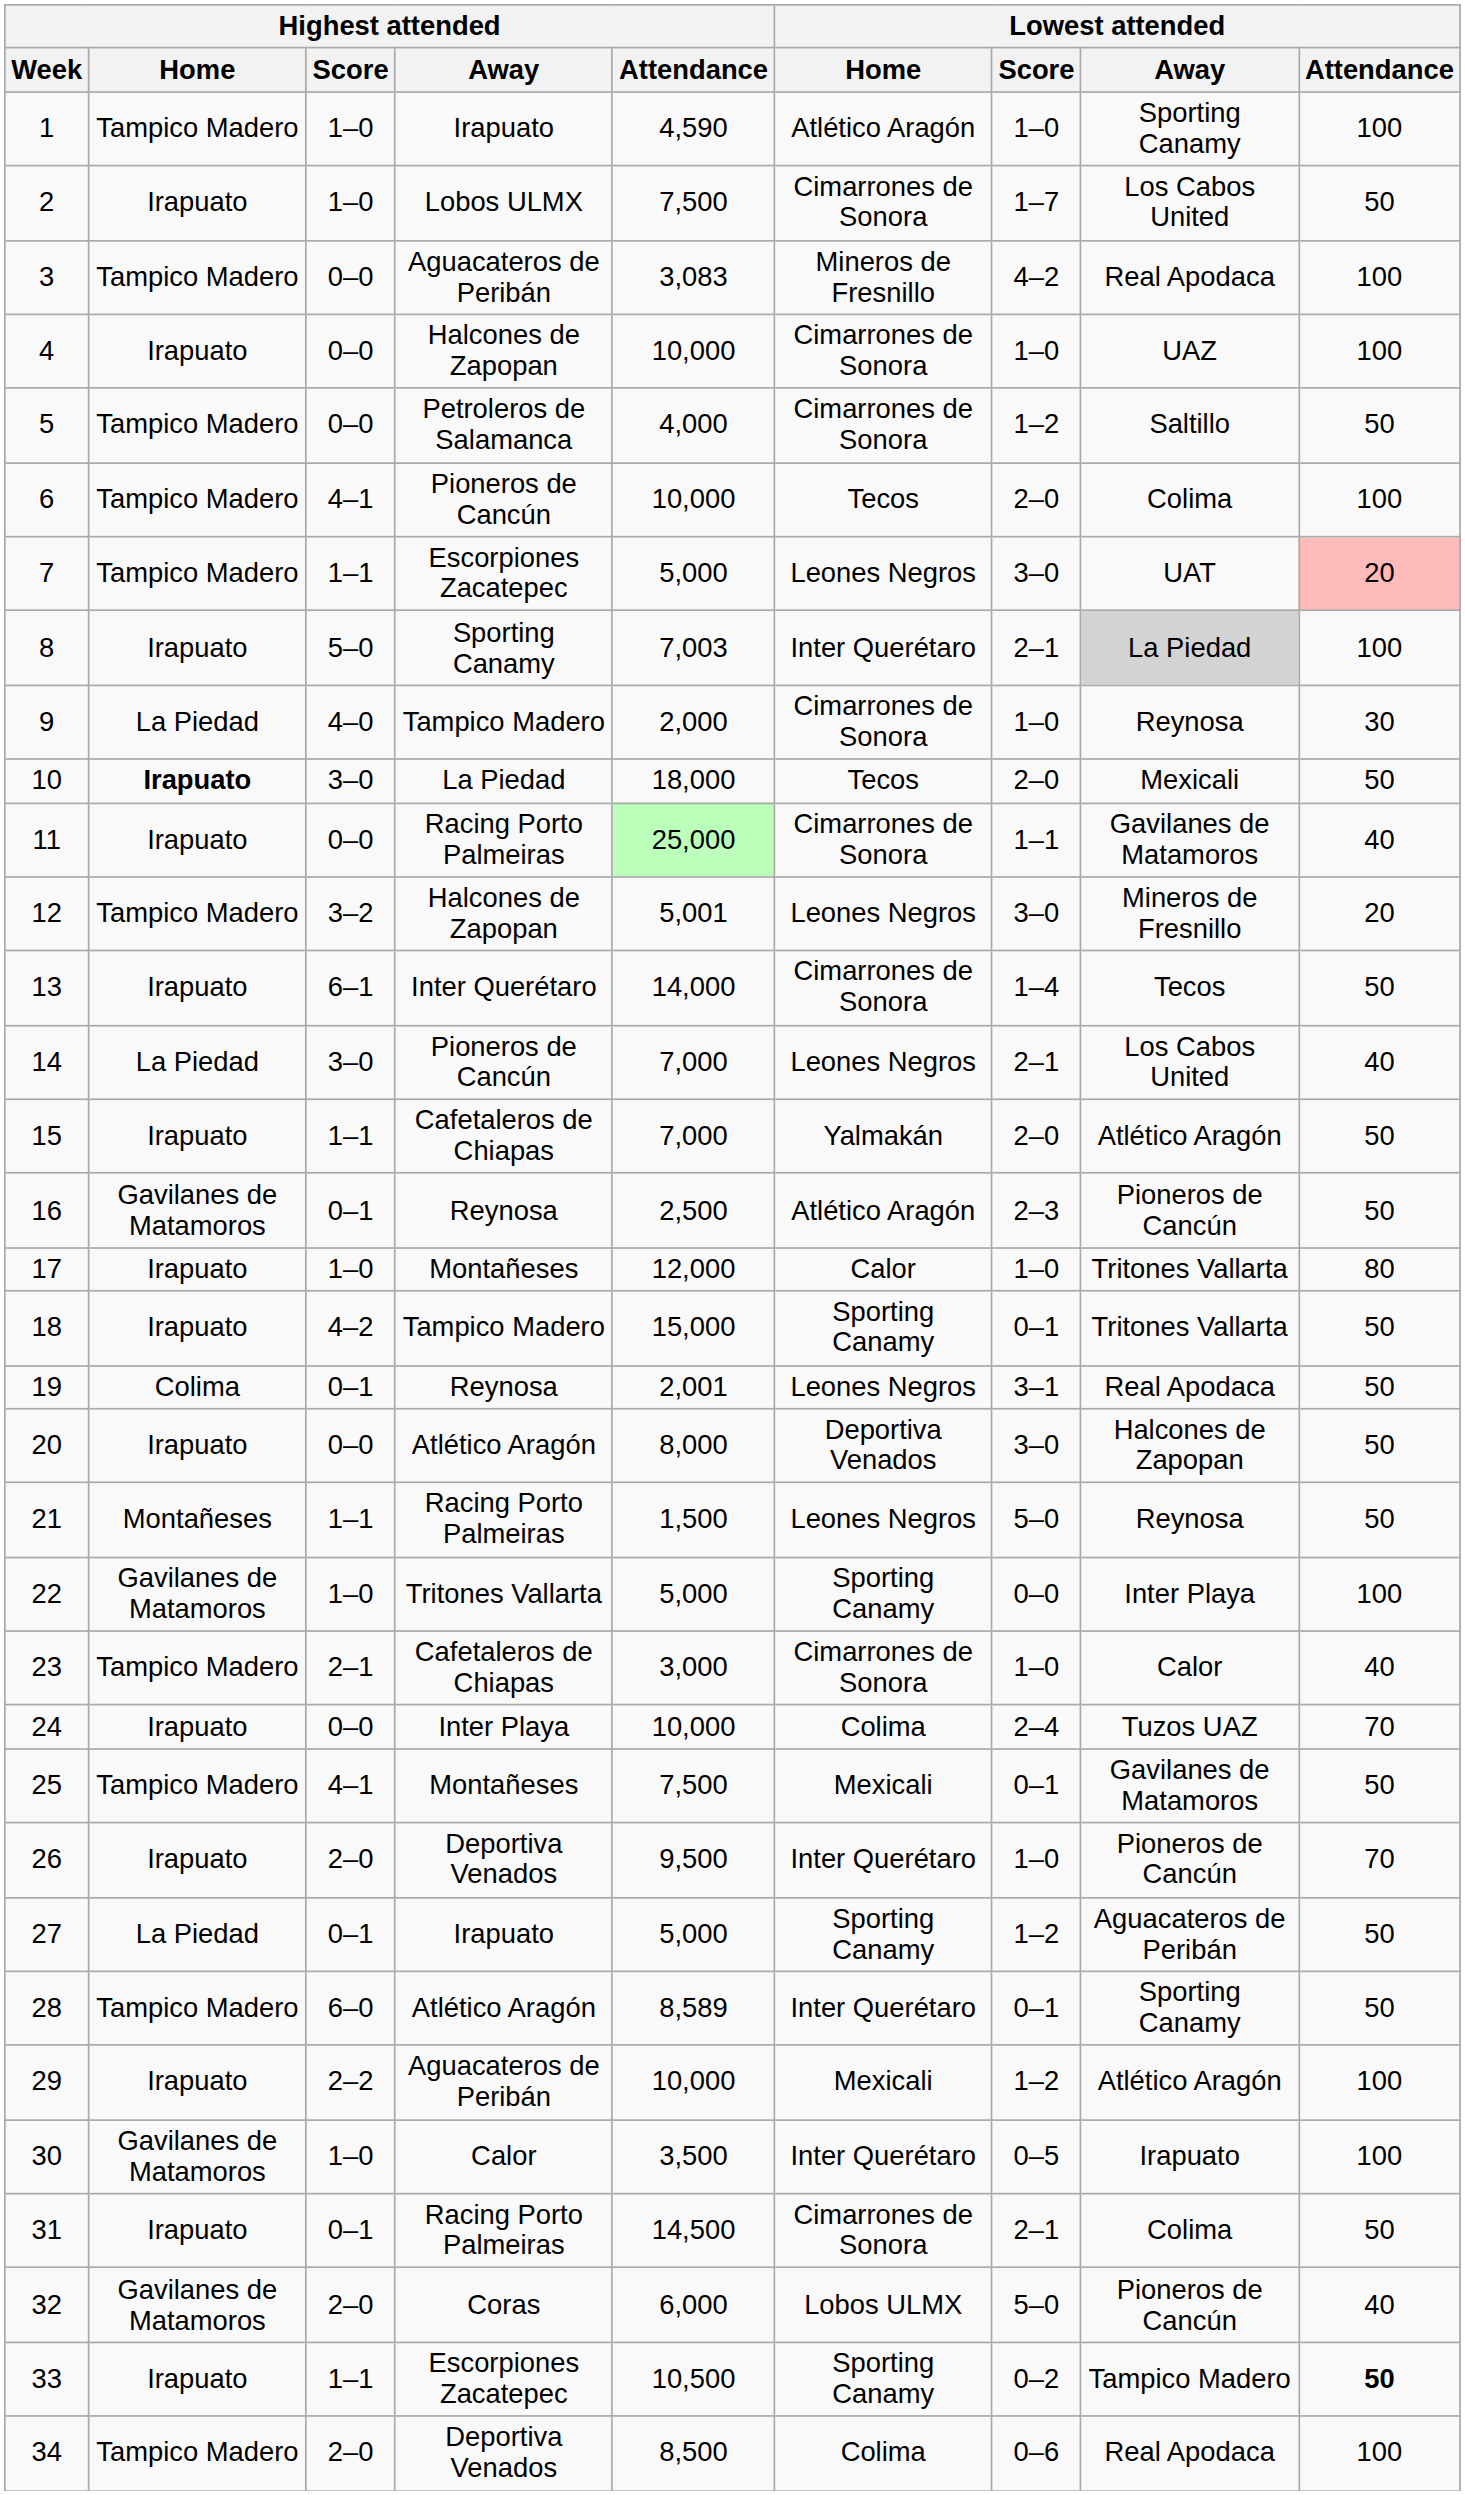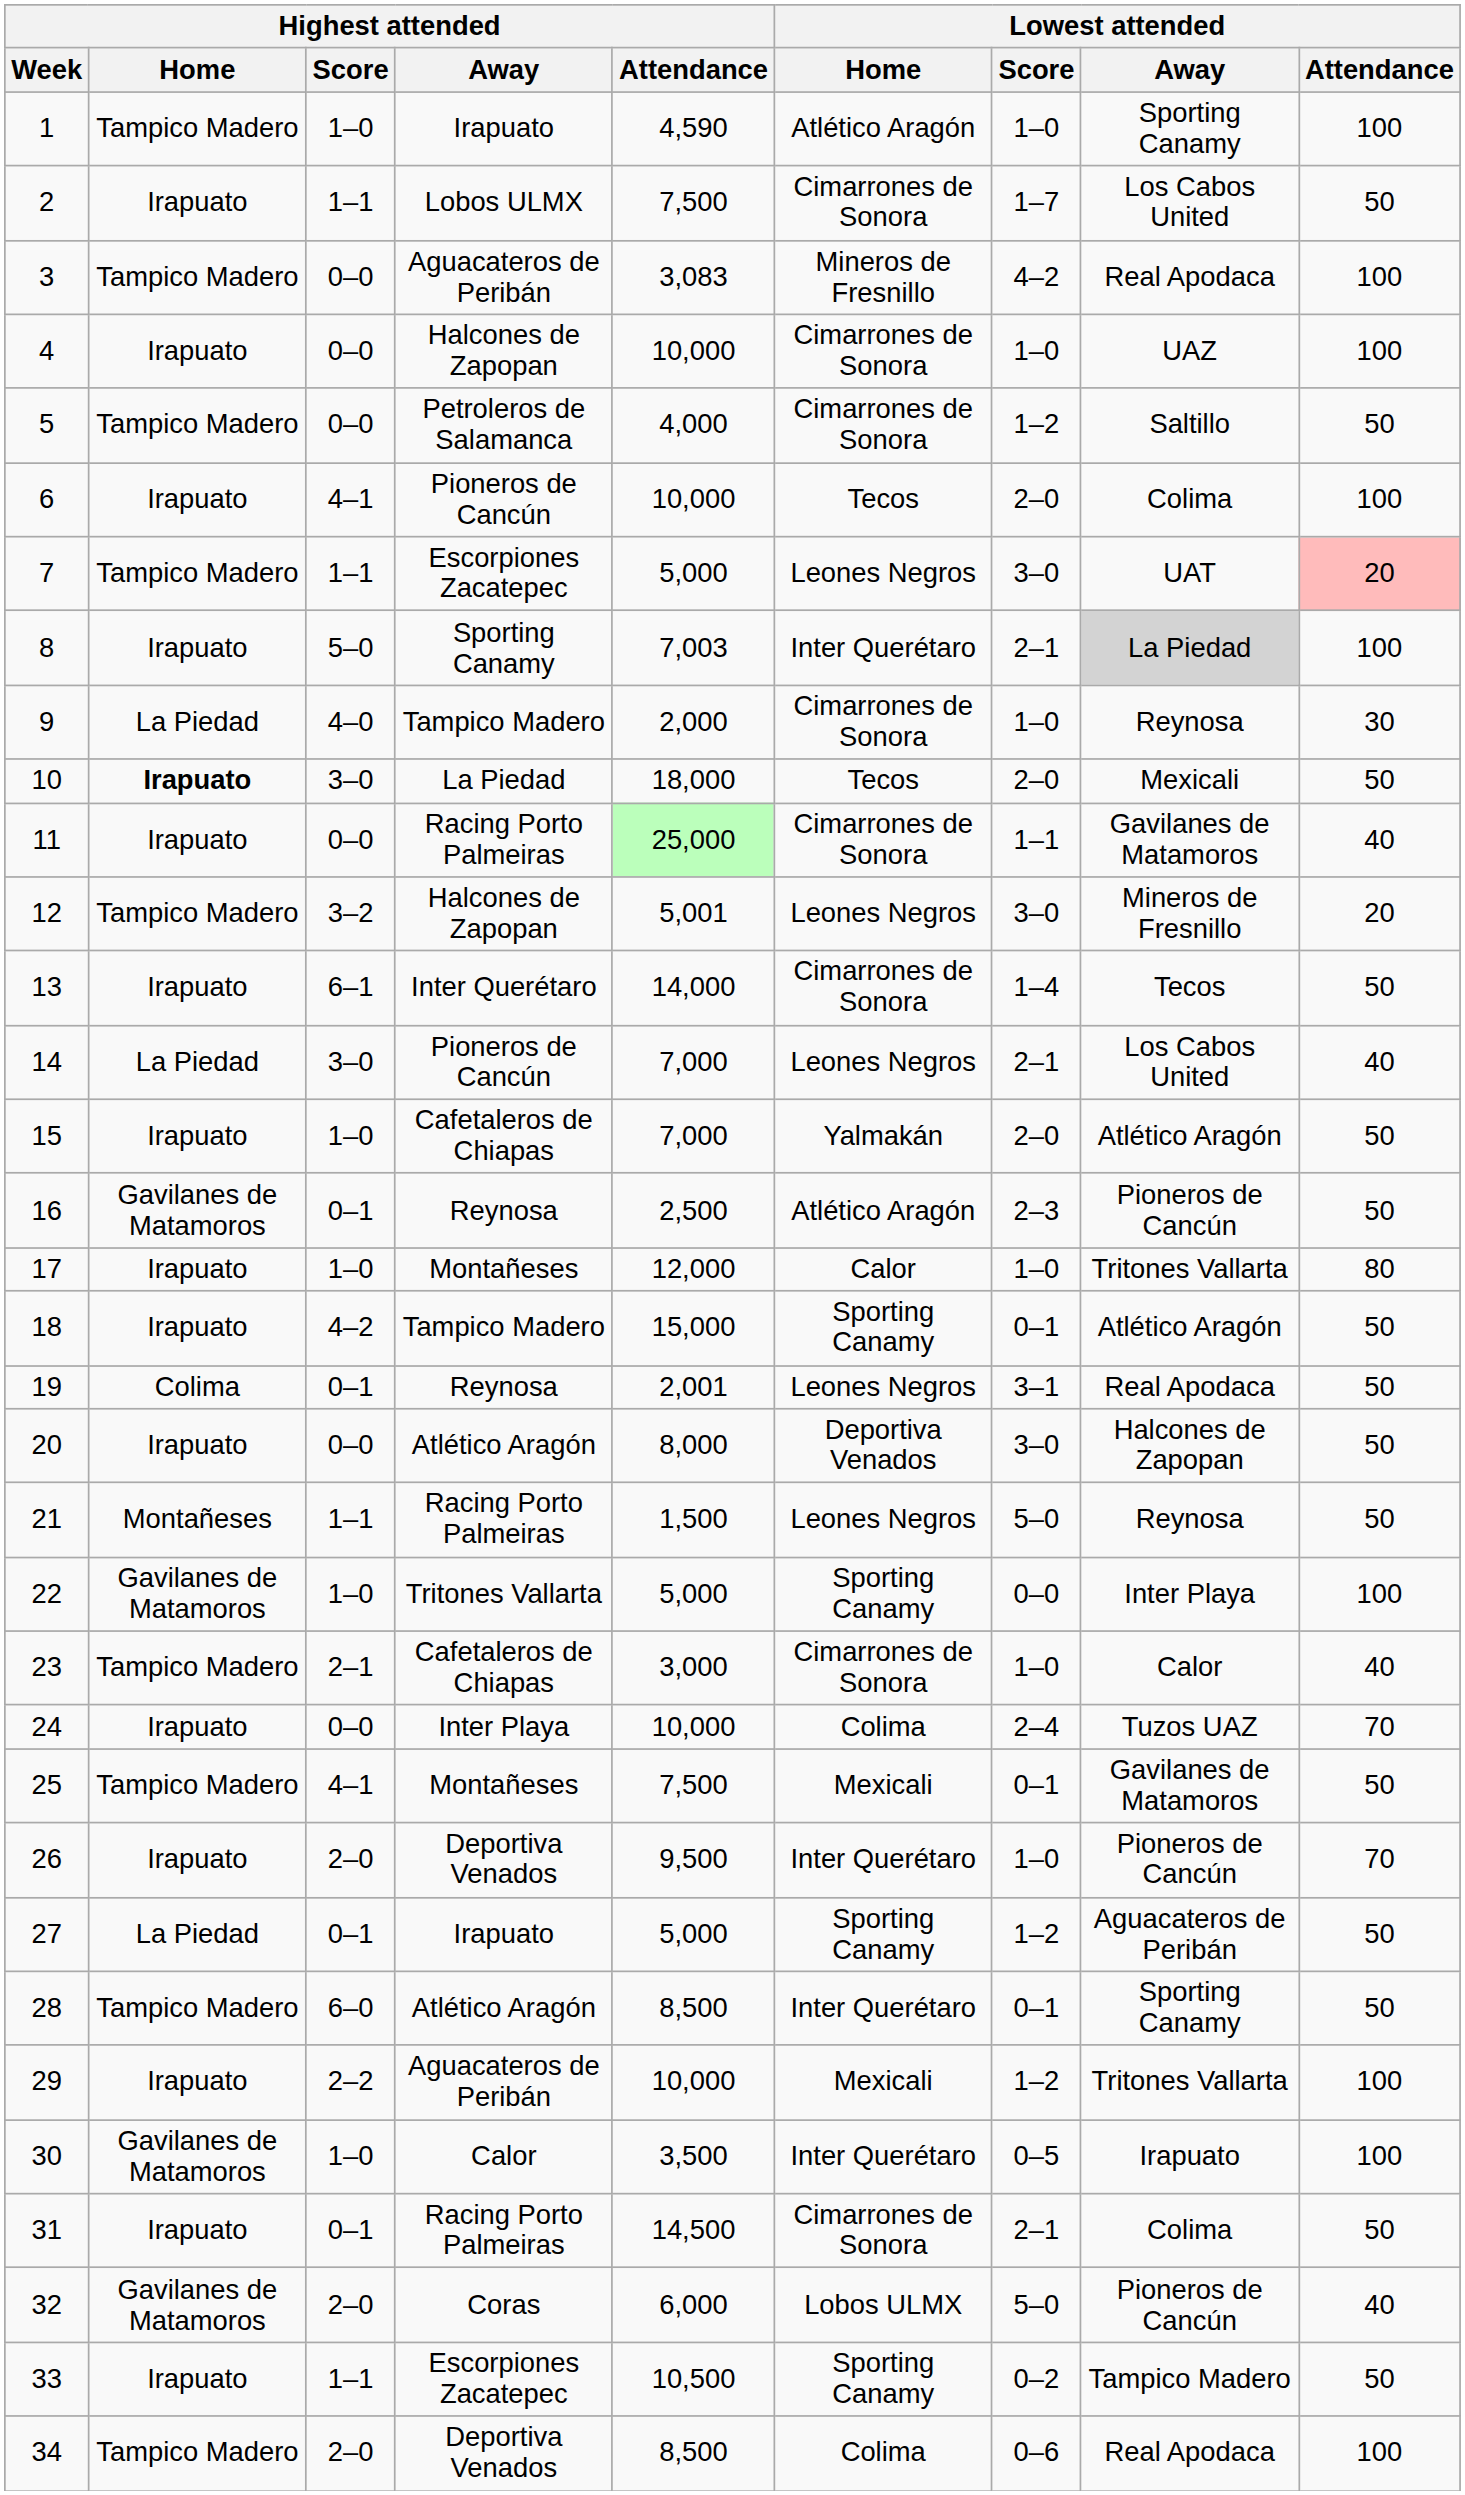2 | Highest attended / Score: 1–0 -> 1–1
6 | Highest attended / Home: Tampico Madero -> Irapuato
15 | Highest attended / Score: 1–1 -> 1–0
18 | Lowest attended / Away: Tritones Vallarta -> Atlético Aragón
28 | Highest attended / Attendance: 8,589 -> 8,500
29 | Lowest attended / Away: Atlético Aragón -> Tritones Vallarta
33 | Lowest attended / Attendance: bold -> normal
